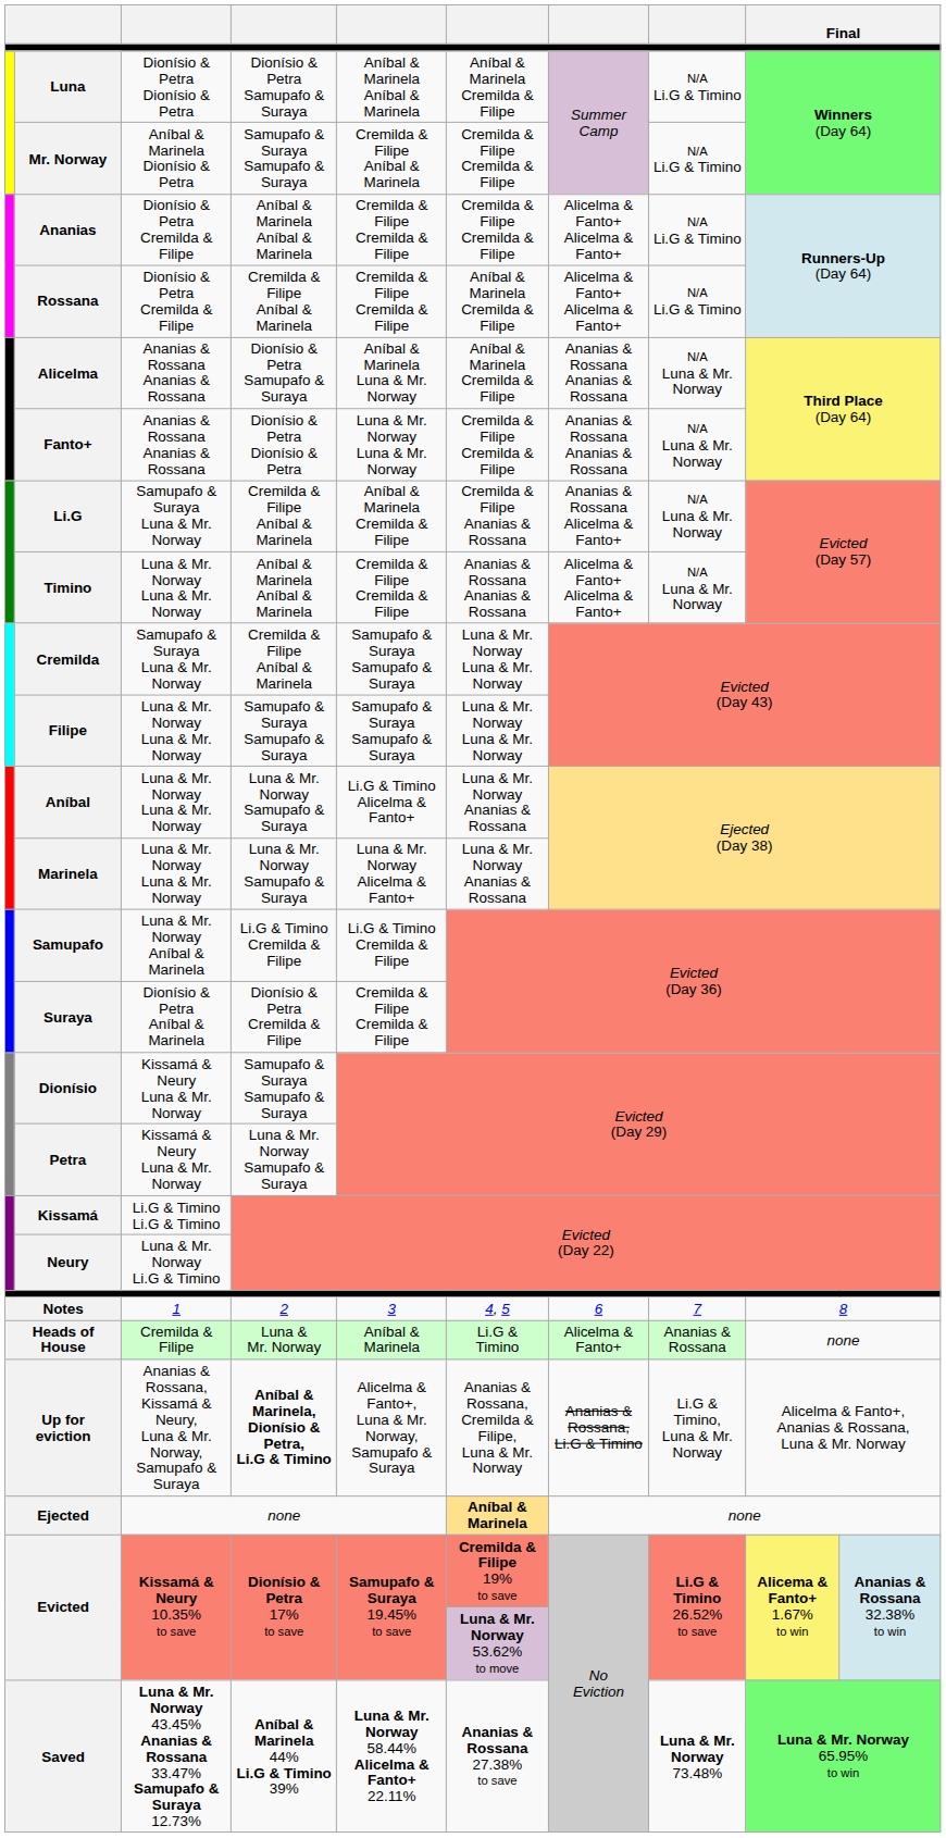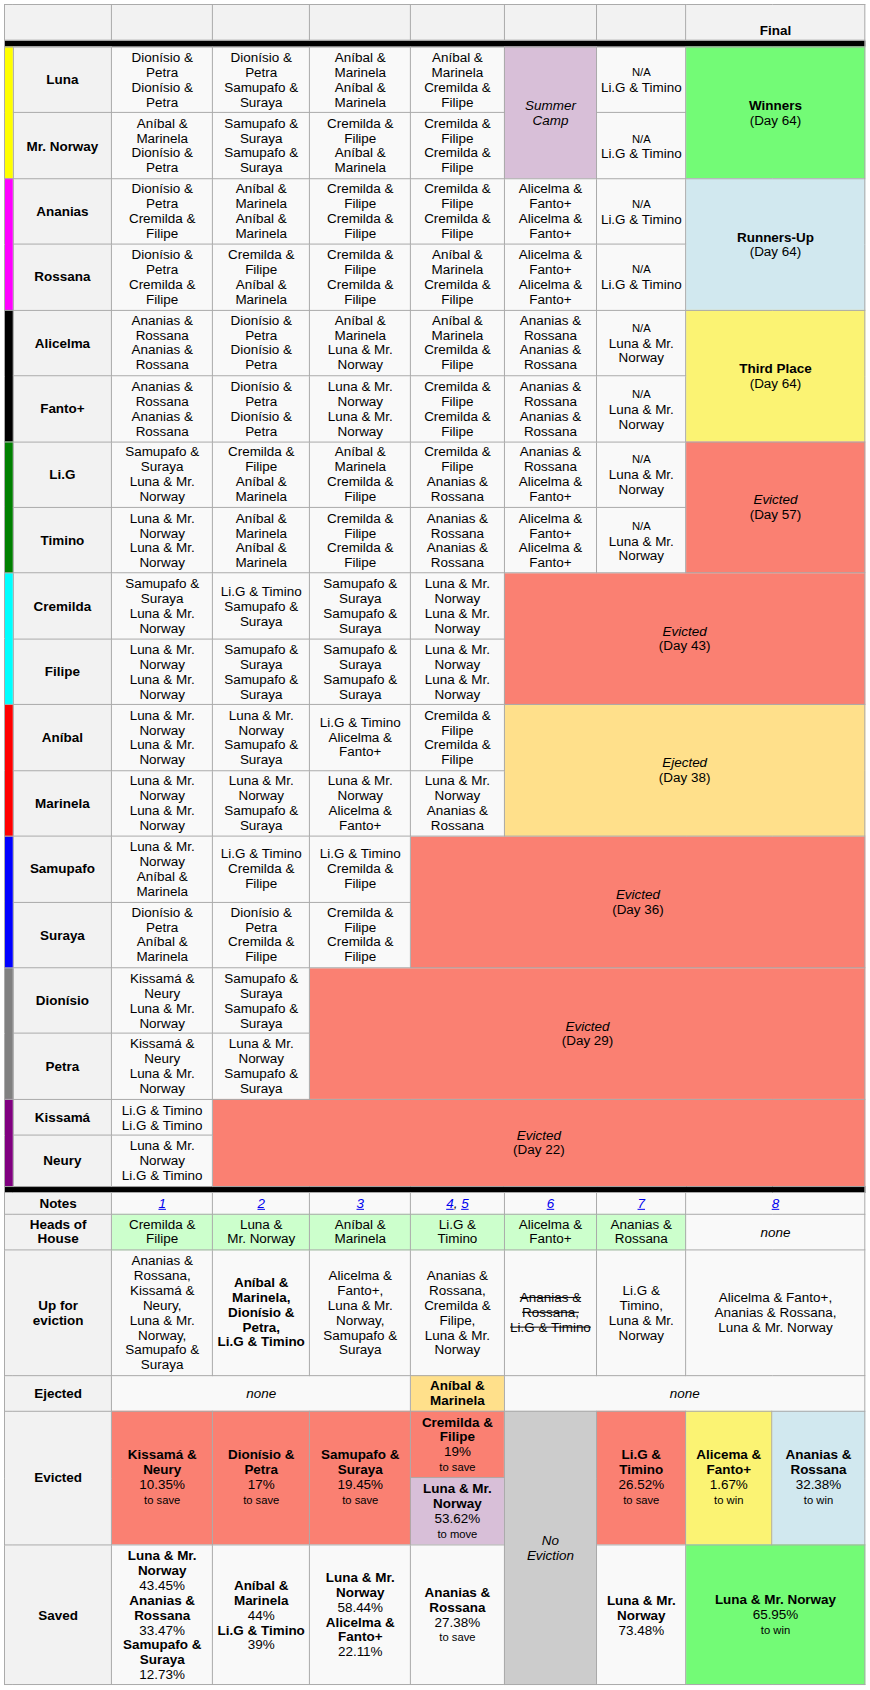Alicelma | column 4: Dionísio & Petra Samupafo & Suraya -> Dionísio & Petra Dionísio & Petra
Cremilda | column 4: Cremilda & Filipe Aníbal & Marinela -> Li.G & Timino Samupafo & Suraya
Aníbal | column 6: Luna & Mr. Norway Ananias & Rossana -> Cremilda & Filipe Cremilda & Filipe
